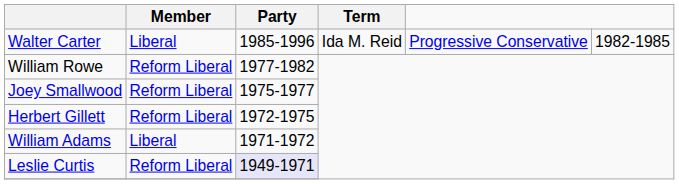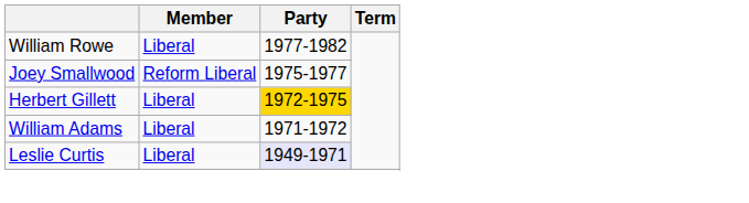- row: Walter Carter | Liberal | 1985-1996 | Ida M. Reid | Progressive Conservative | 1982-1985
William Rowe | Member: Reform Liberal -> Liberal
Herbert Gillett | Member: Reform Liberal -> Liberal
Herbert Gillett | Party: no background -> gold background
Leslie Curtis | Member: Reform Liberal -> Liberal
